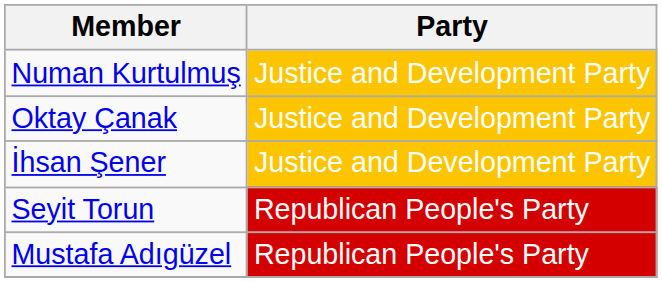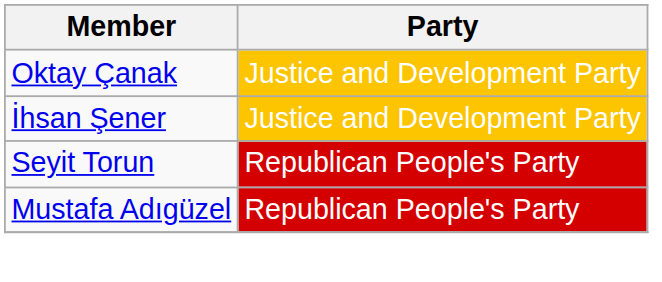- row: Numan Kurtulmuş | Justice and Development Party
